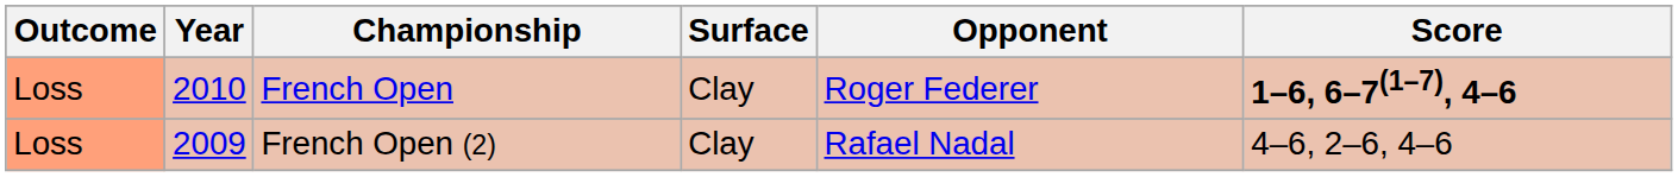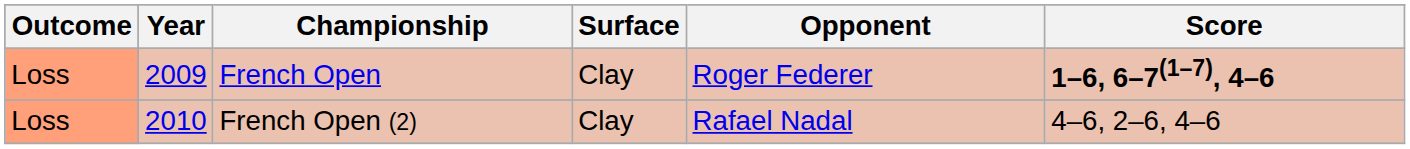French Open | Year: 2010 -> 2009
French Open (2) | Year: 2009 -> 2010
